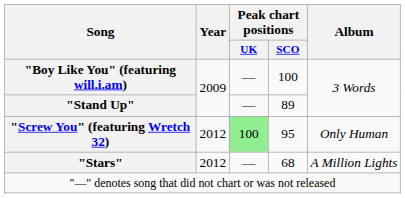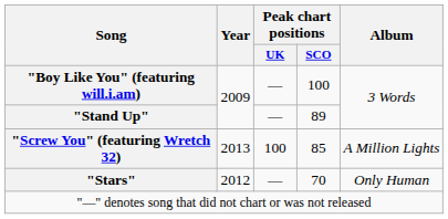"Screw You" (featuring Wretch 32) | Year: 2012 -> 2013
"Screw You" (featuring Wretch 32) | Peak chart positions / UK: lightgreen background -> no background
"Screw You" (featuring Wretch 32) | Peak chart positions / SCO: 95 -> 85
"Screw You" (featuring Wretch 32) | Album: Only Human -> A Million Lights
"Stars" | Peak chart positions / SCO: 68 -> 70
"Stars" | Album: A Million Lights -> Only Human
